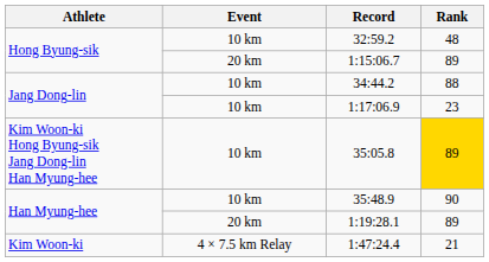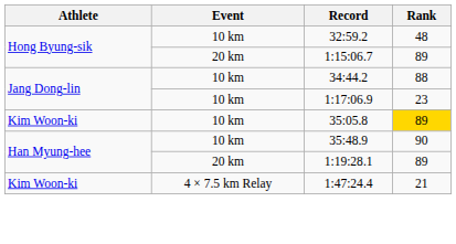35:05.8 | Athlete: Kim Woon-ki Hong Byung-sik Jang Dong-lin Han Myung-hee -> Kim Woon-ki
